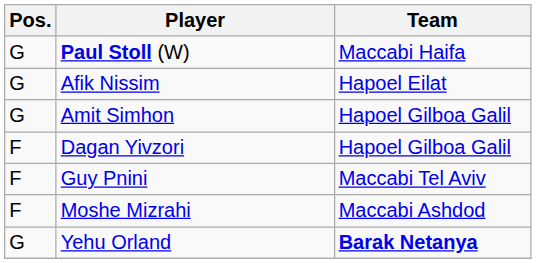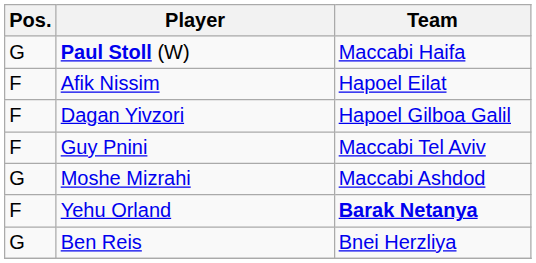Afik Nissim | Pos.: G -> F
- row: G | Amit Simhon | Hapoel Gilboa Galil
Moshe Mizrahi | Pos.: F -> G
Yehu Orland | Pos.: G -> F
+ row: G | Ben Reis | Bnei Herzliya
